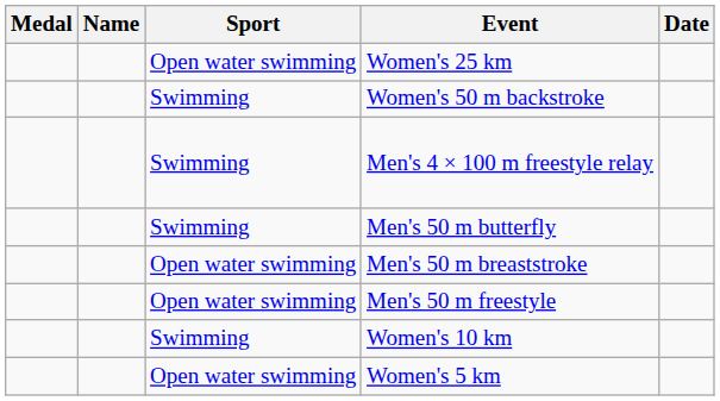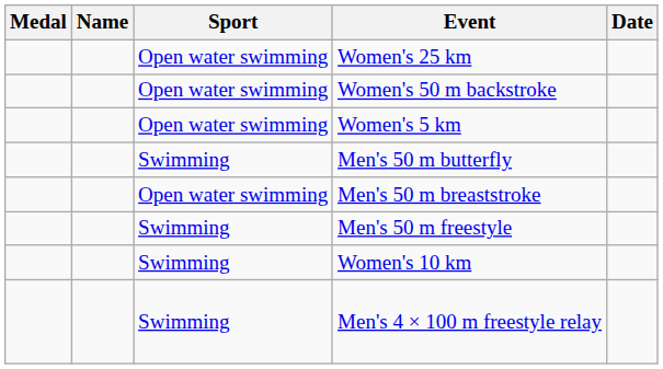Women's 50 m backstroke | Sport: Swimming -> Open water swimming
rows swapped: Men's 4 × 100 m freestyle relay <-> Women's 5 km
Men's 50 m freestyle | Sport: Open water swimming -> Swimming
